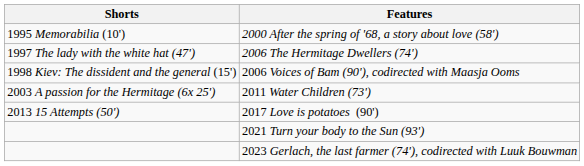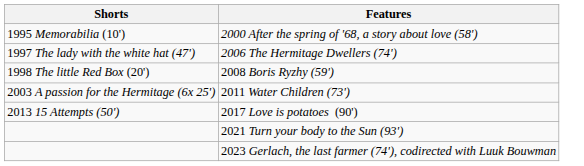- row: 1998 Kiev: The dissident and the general (15') | 2006 Voices of Bam (90'), codirected with Maasja Ooms
+ row: 1998 The little Red Box (20') | 2008 Boris Ryzhy (59')
